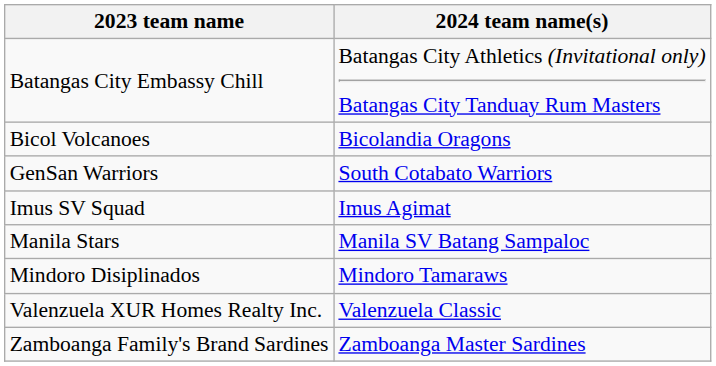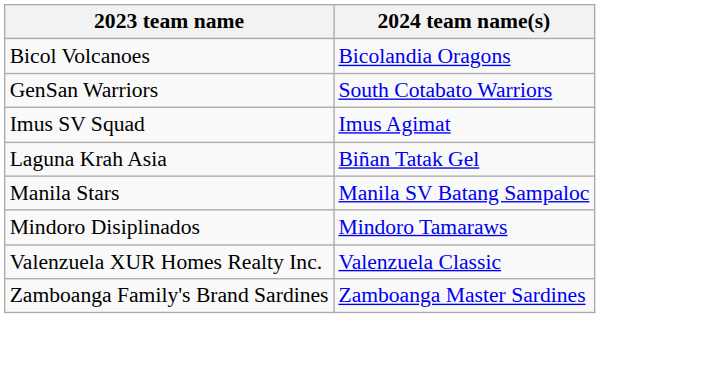- row: Batangas City Embassy Chill | Batangas City Athletics (Invitational only) Batangas City Tanduay Rum Masters
+ row: Laguna Krah Asia | Biñan Tatak Gel
